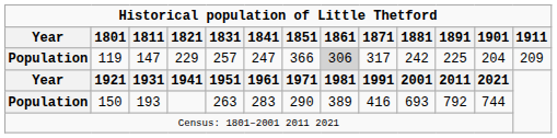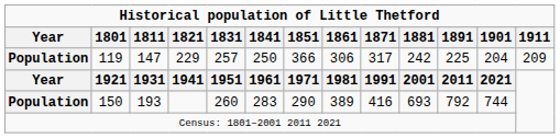119 | 1841: 247 -> 250
119 | 1861: lightgrey background -> no background
150 | 1831: 263 -> 260
